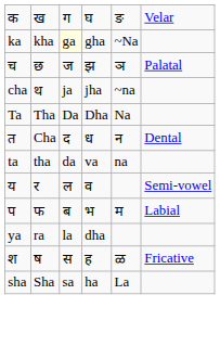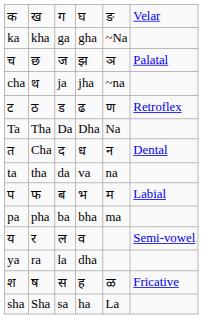ka | column 3: lightyellow background -> no background
+ row: ट | ठ | ड | ढ | ण | Retroflex
rows swapped: प <-> य
+ row: pa | pha | ba | bha | ma
